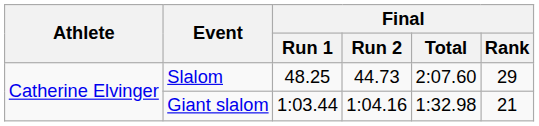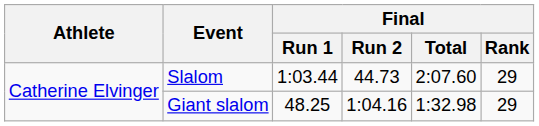Slalom | Final / Run 1: 48.25 -> 1:03.44
Giant slalom | Final / Run 1: 1:03.44 -> 48.25
Giant slalom | Final / Rank: 21 -> 29
